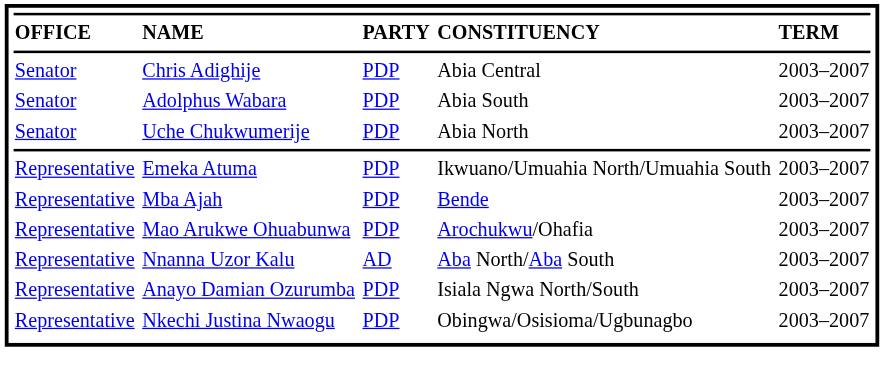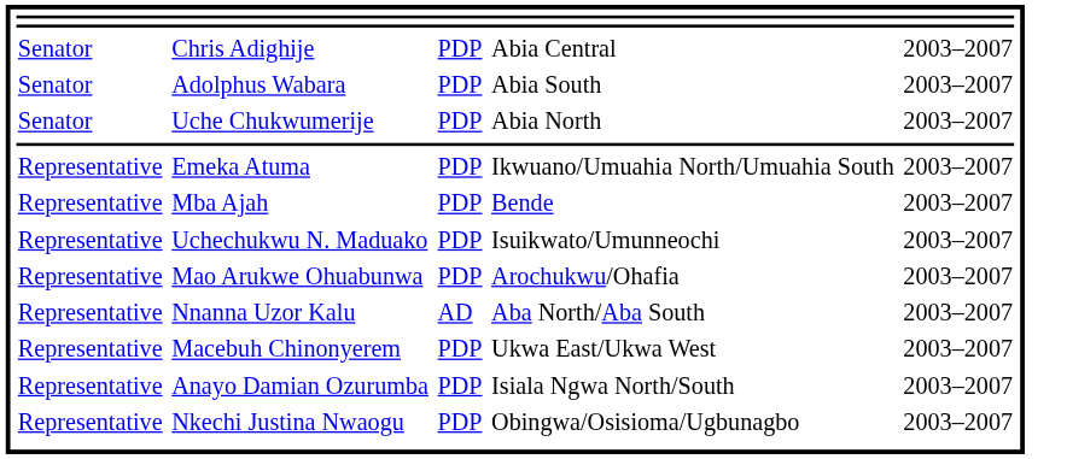- row: OFFICE | NAME | PARTY | CONSTITUENCY | TERM
+ row: Representative | Uchechukwu N. Maduako | PDP | Isuikwato/Umunneochi | 2003–2007
+ row: Representative | Macebuh Chinonyerem | PDP | Ukwa East/Ukwa West | 2003–2007
